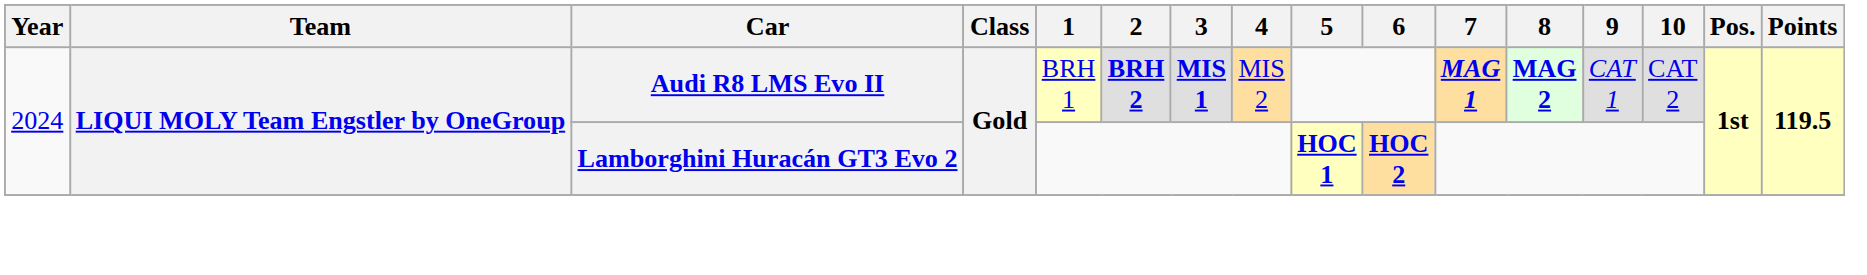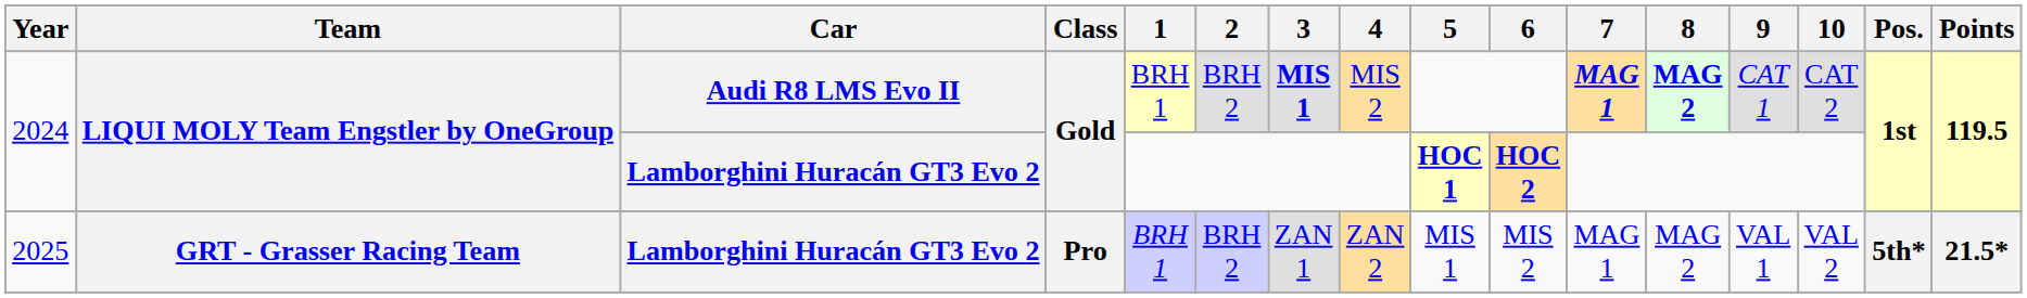2024 / Audi R8 LMS Evo II | 2: bold -> normal
+ row: 2025 | GRT - Grasser Racing Team | Lamborghini Huracán GT3 Evo 2 | Pro | BRH 1 | BRH 2 | ZAN 1 | ZAN 2 | MIS 1 | MIS 2 | MAG 1 | MAG 2 | VAL 1 | VAL 2 | 5th* | 21.5*
